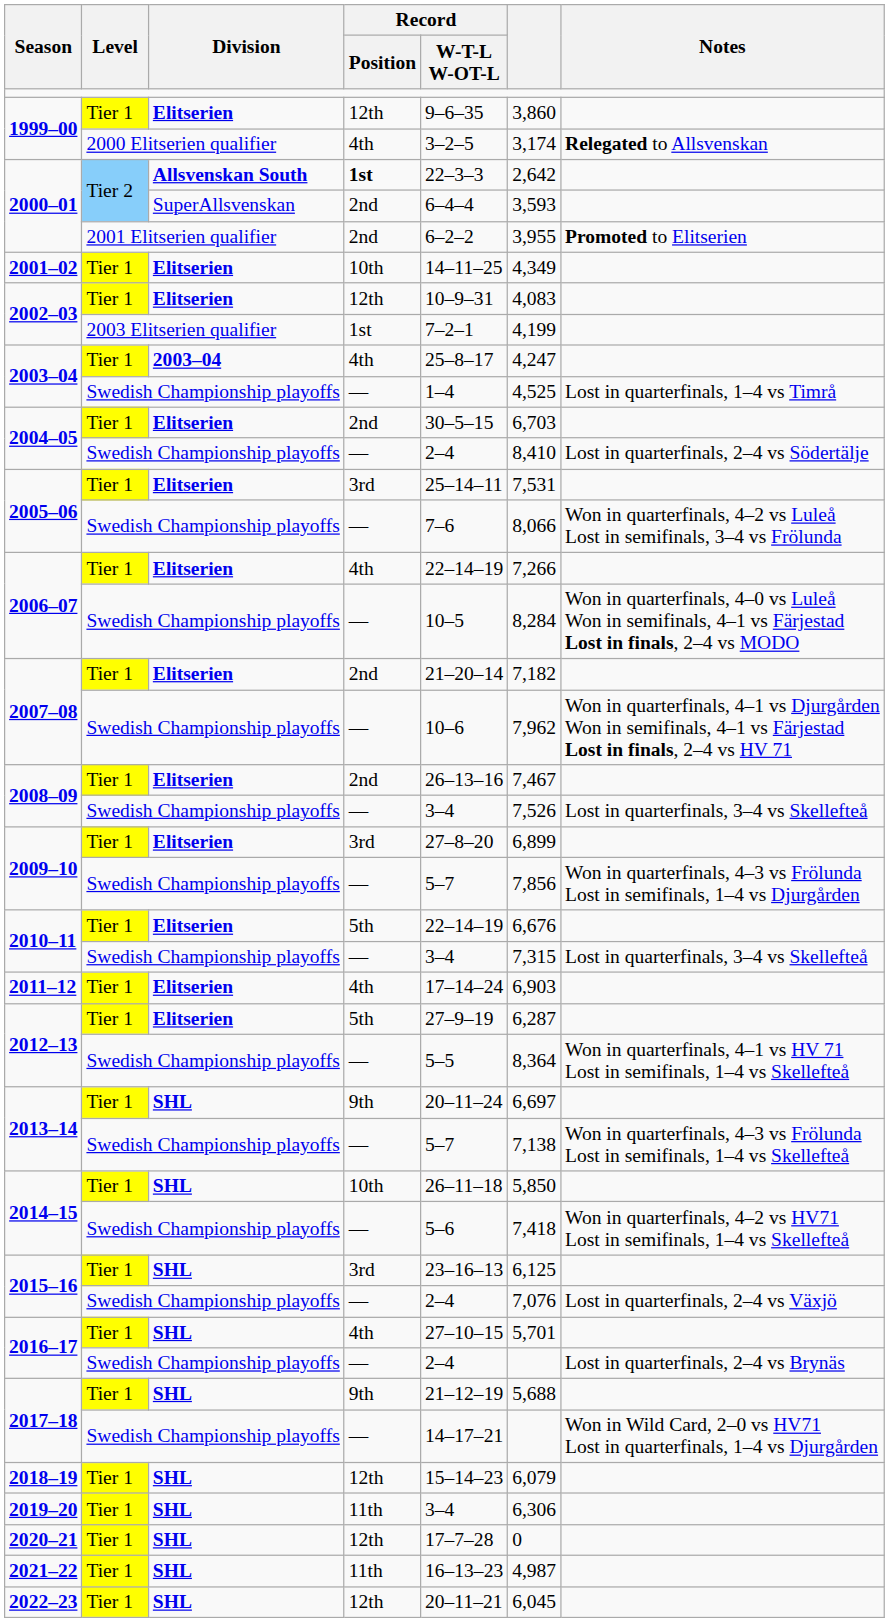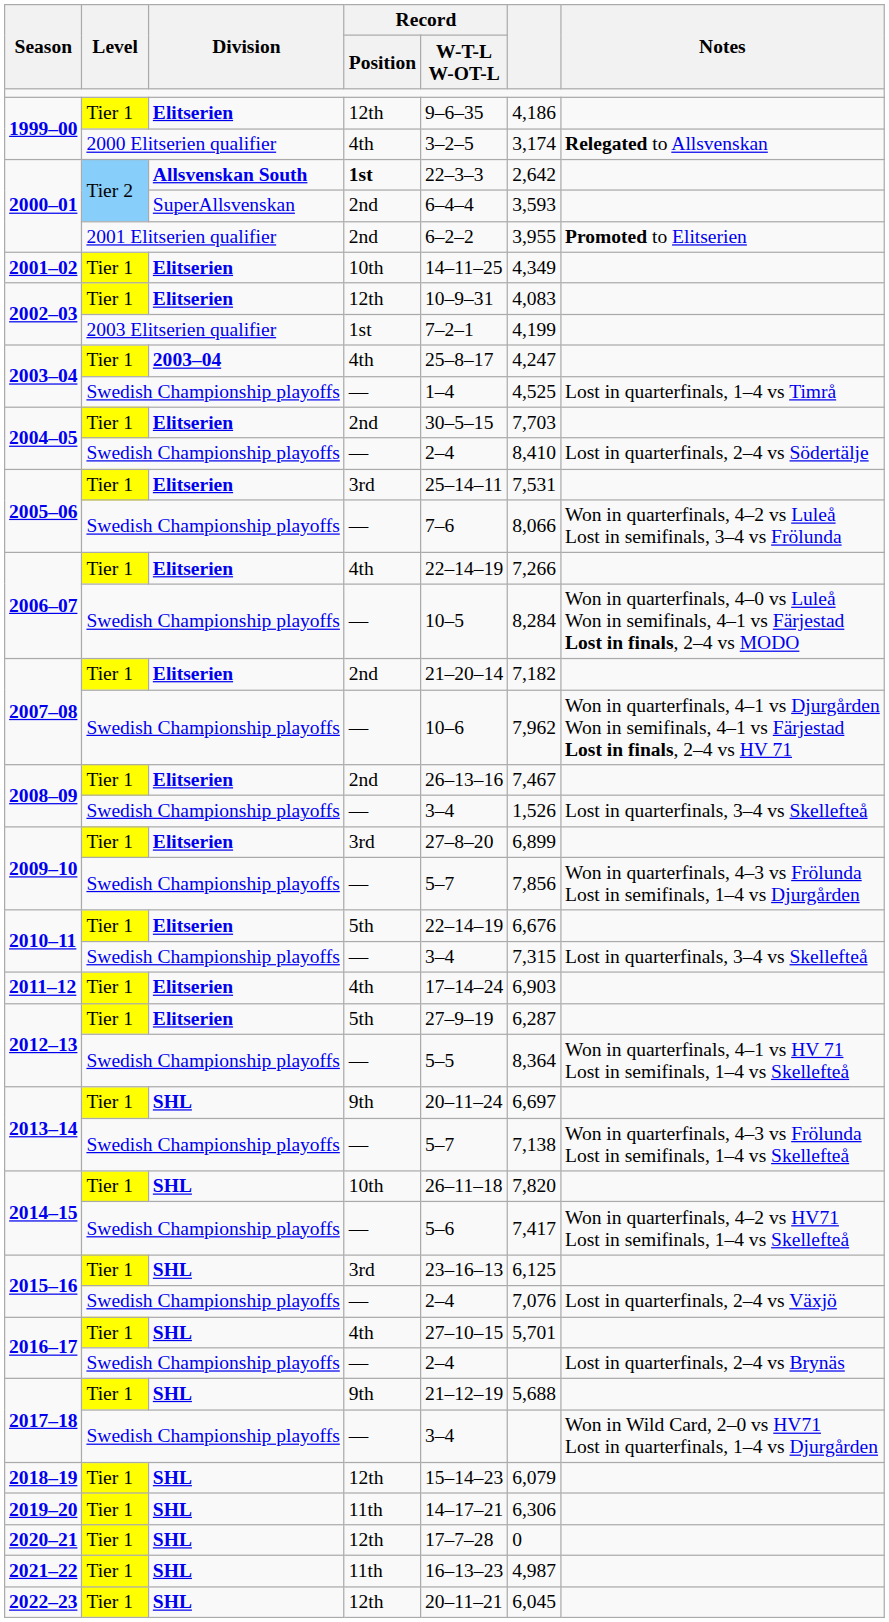1999–00 / Elitserien | column 6: 3,860 -> 4,186
2004–05 / Elitserien | column 6: 6,703 -> 7,703
2008–09 / Swedish Championship playoffs | column 6: 7,526 -> 1,526
2014–15 / SHL | column 6: 5,850 -> 7,820
2014–15 / Swedish Championship playoffs | column 6: 7,418 -> 7,417
2017–18 / Swedish Championship playoffs | Record / W-T-L W-OT-L: 14–17–21 -> 3–4
2019–20 | Record / W-T-L W-OT-L: 3–4 -> 14–17–21
